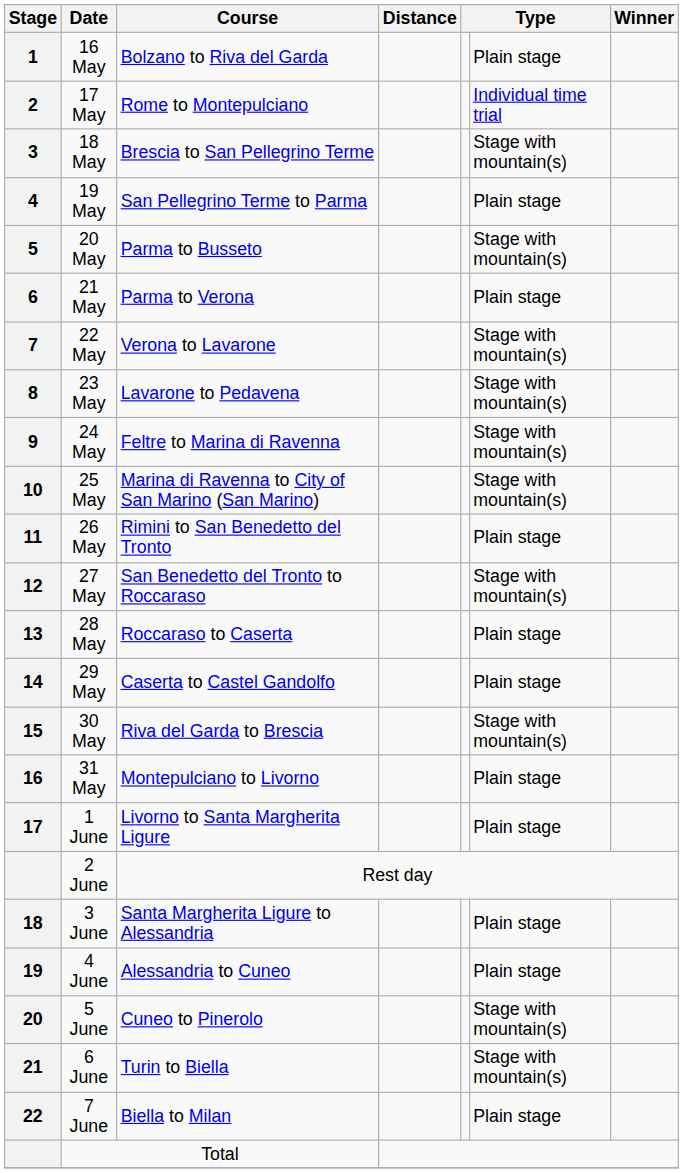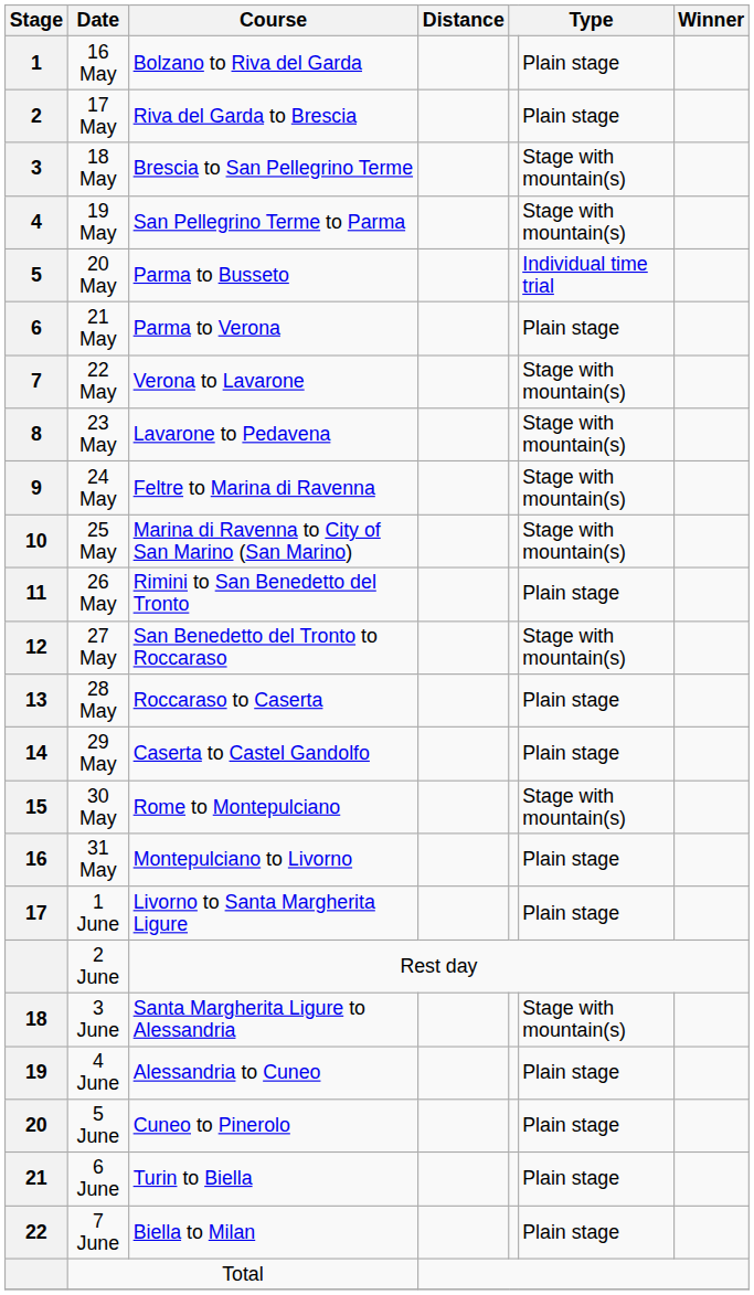17 May | Course: Rome to Montepulciano -> Riva del Garda to Brescia
17 May | column 6: Individual time trial -> Plain stage
19 May | column 6: Plain stage -> Stage with mountain(s)
20 May | column 6: Stage with mountain(s) -> Individual time trial
30 May | Course: Riva del Garda to Brescia -> Rome to Montepulciano
3 June | column 6: Plain stage -> Stage with mountain(s)
5 June | column 6: Stage with mountain(s) -> Plain stage
6 June | column 6: Stage with mountain(s) -> Plain stage
